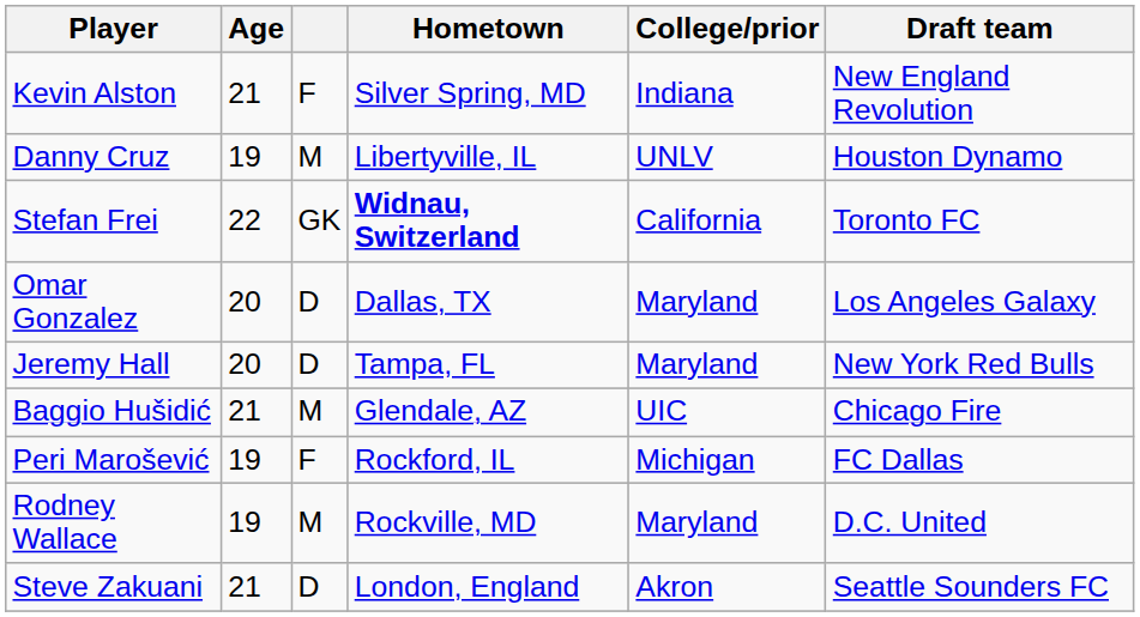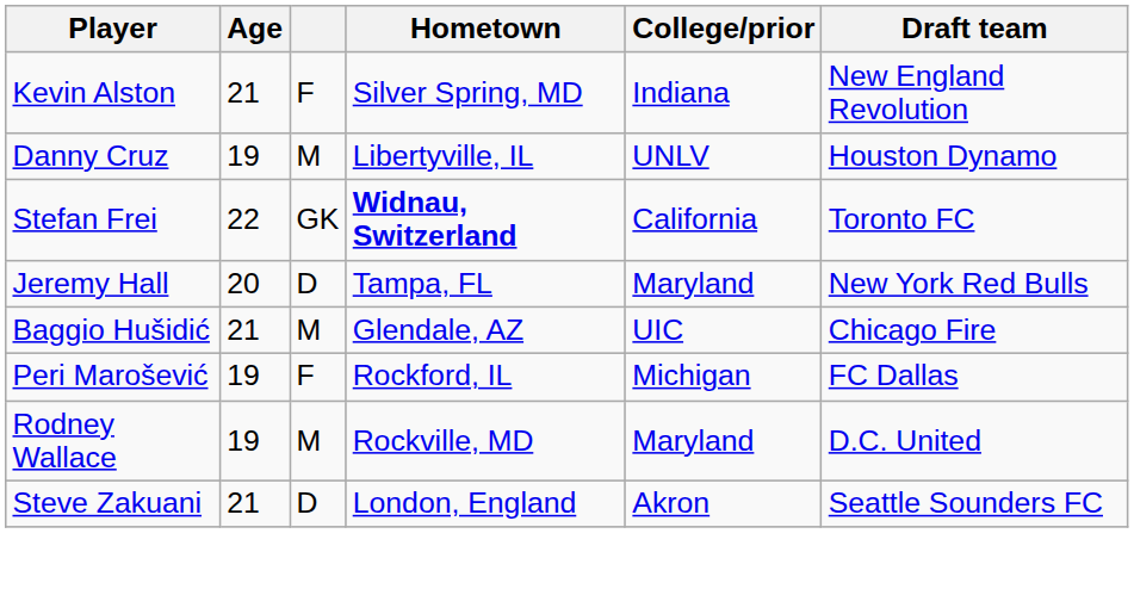- row: Omar Gonzalez | 20 | D | Dallas, TX | Maryland | Los Angeles Galaxy
